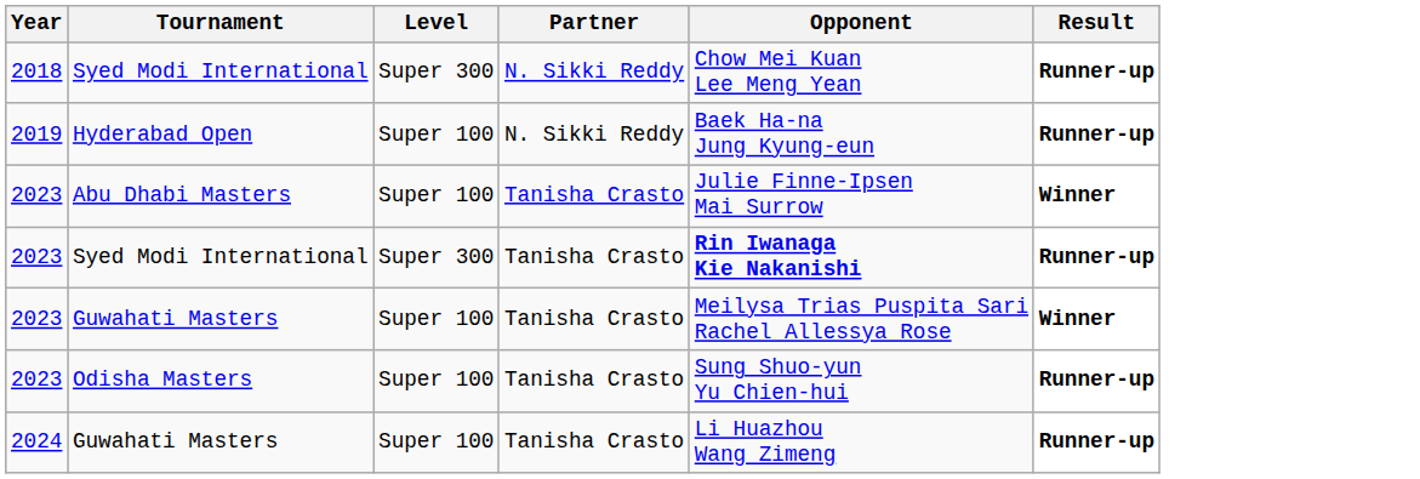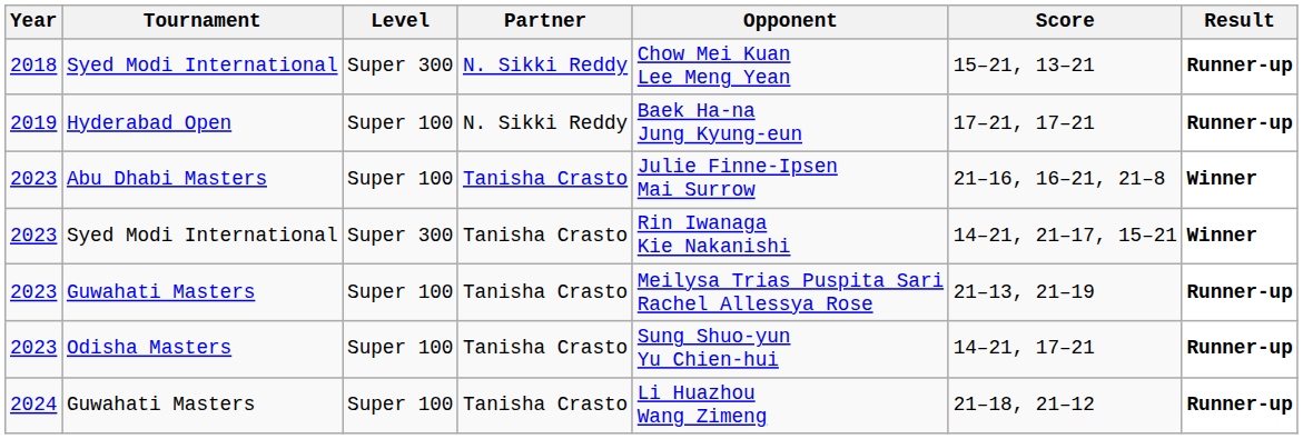+ column: Score | 15–21, 13–21 | 17–21, 17–21 | 21–16, 16–21, 21–8 | 14–21, 21–17, 15–21 | 21–13, 21–19 | 14–21, 17–21 | 21–18, 21–12
2023 / Syed Modi International | Opponent: bold -> normal
2023 / Syed Modi International | Result: Runner-up -> Winner
2023 / Guwahati Masters | Result: Winner -> Runner-up
